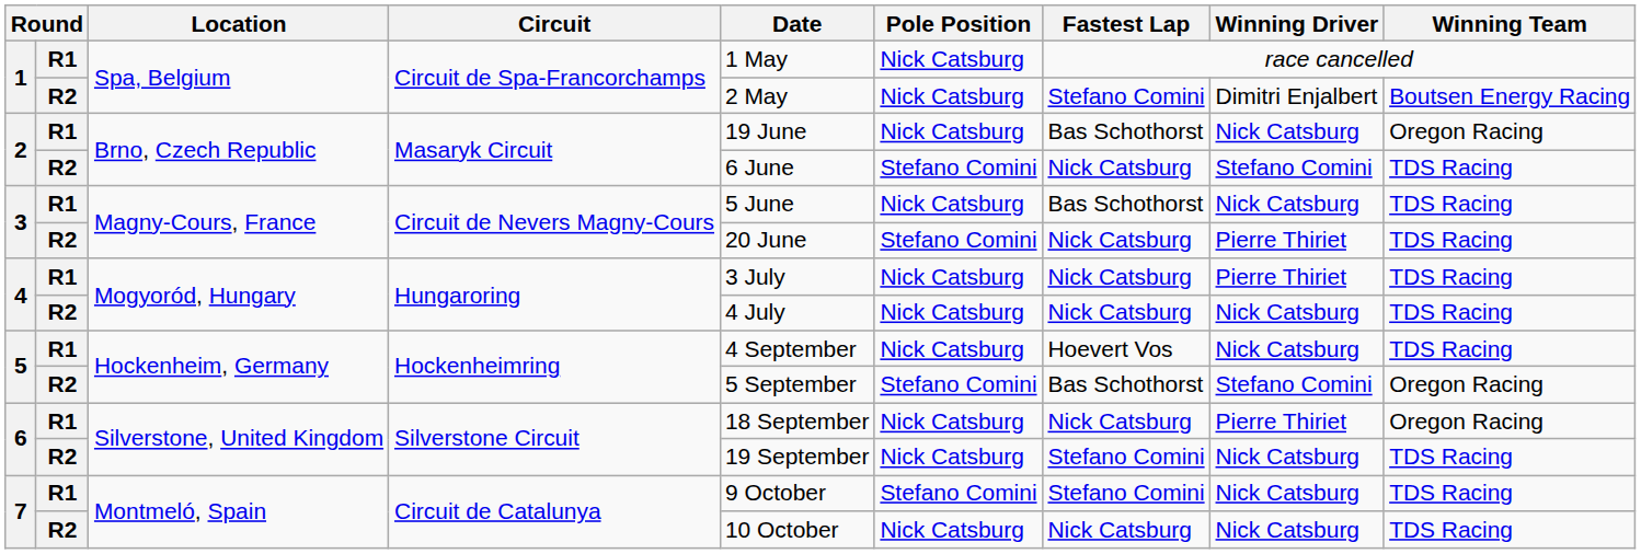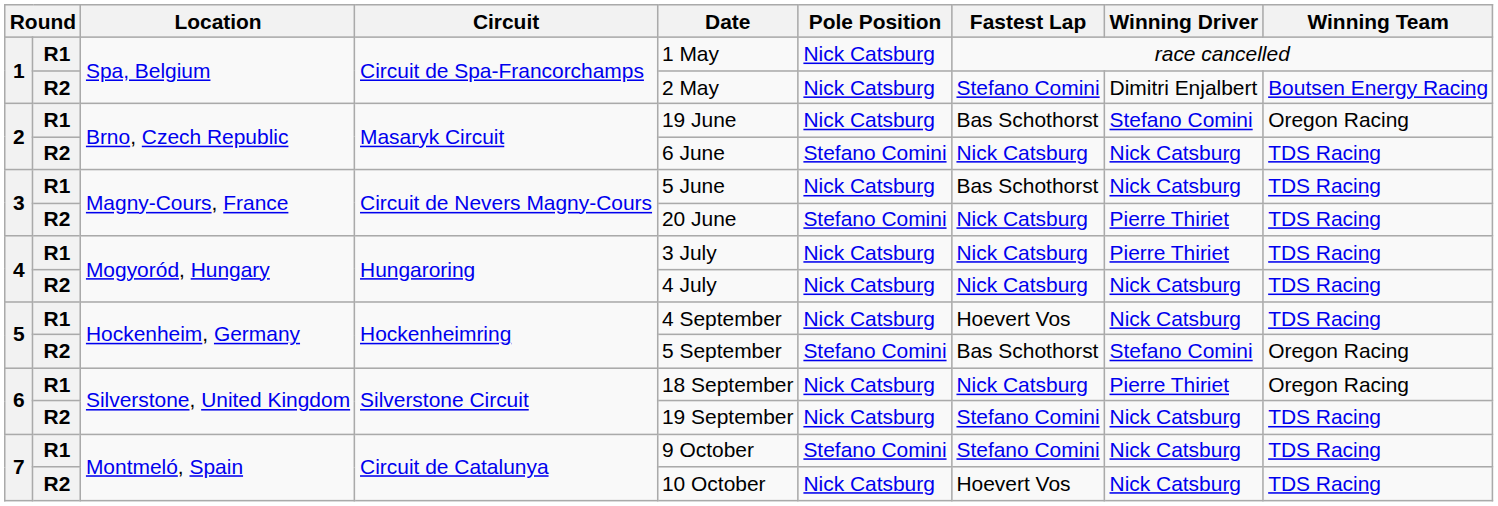2 / R1 | Winning Driver: Nick Catsburg -> Stefano Comini
2 / R2 | Winning Driver: Stefano Comini -> Nick Catsburg
7 / R2 | Fastest Lap: Nick Catsburg -> Hoevert Vos
